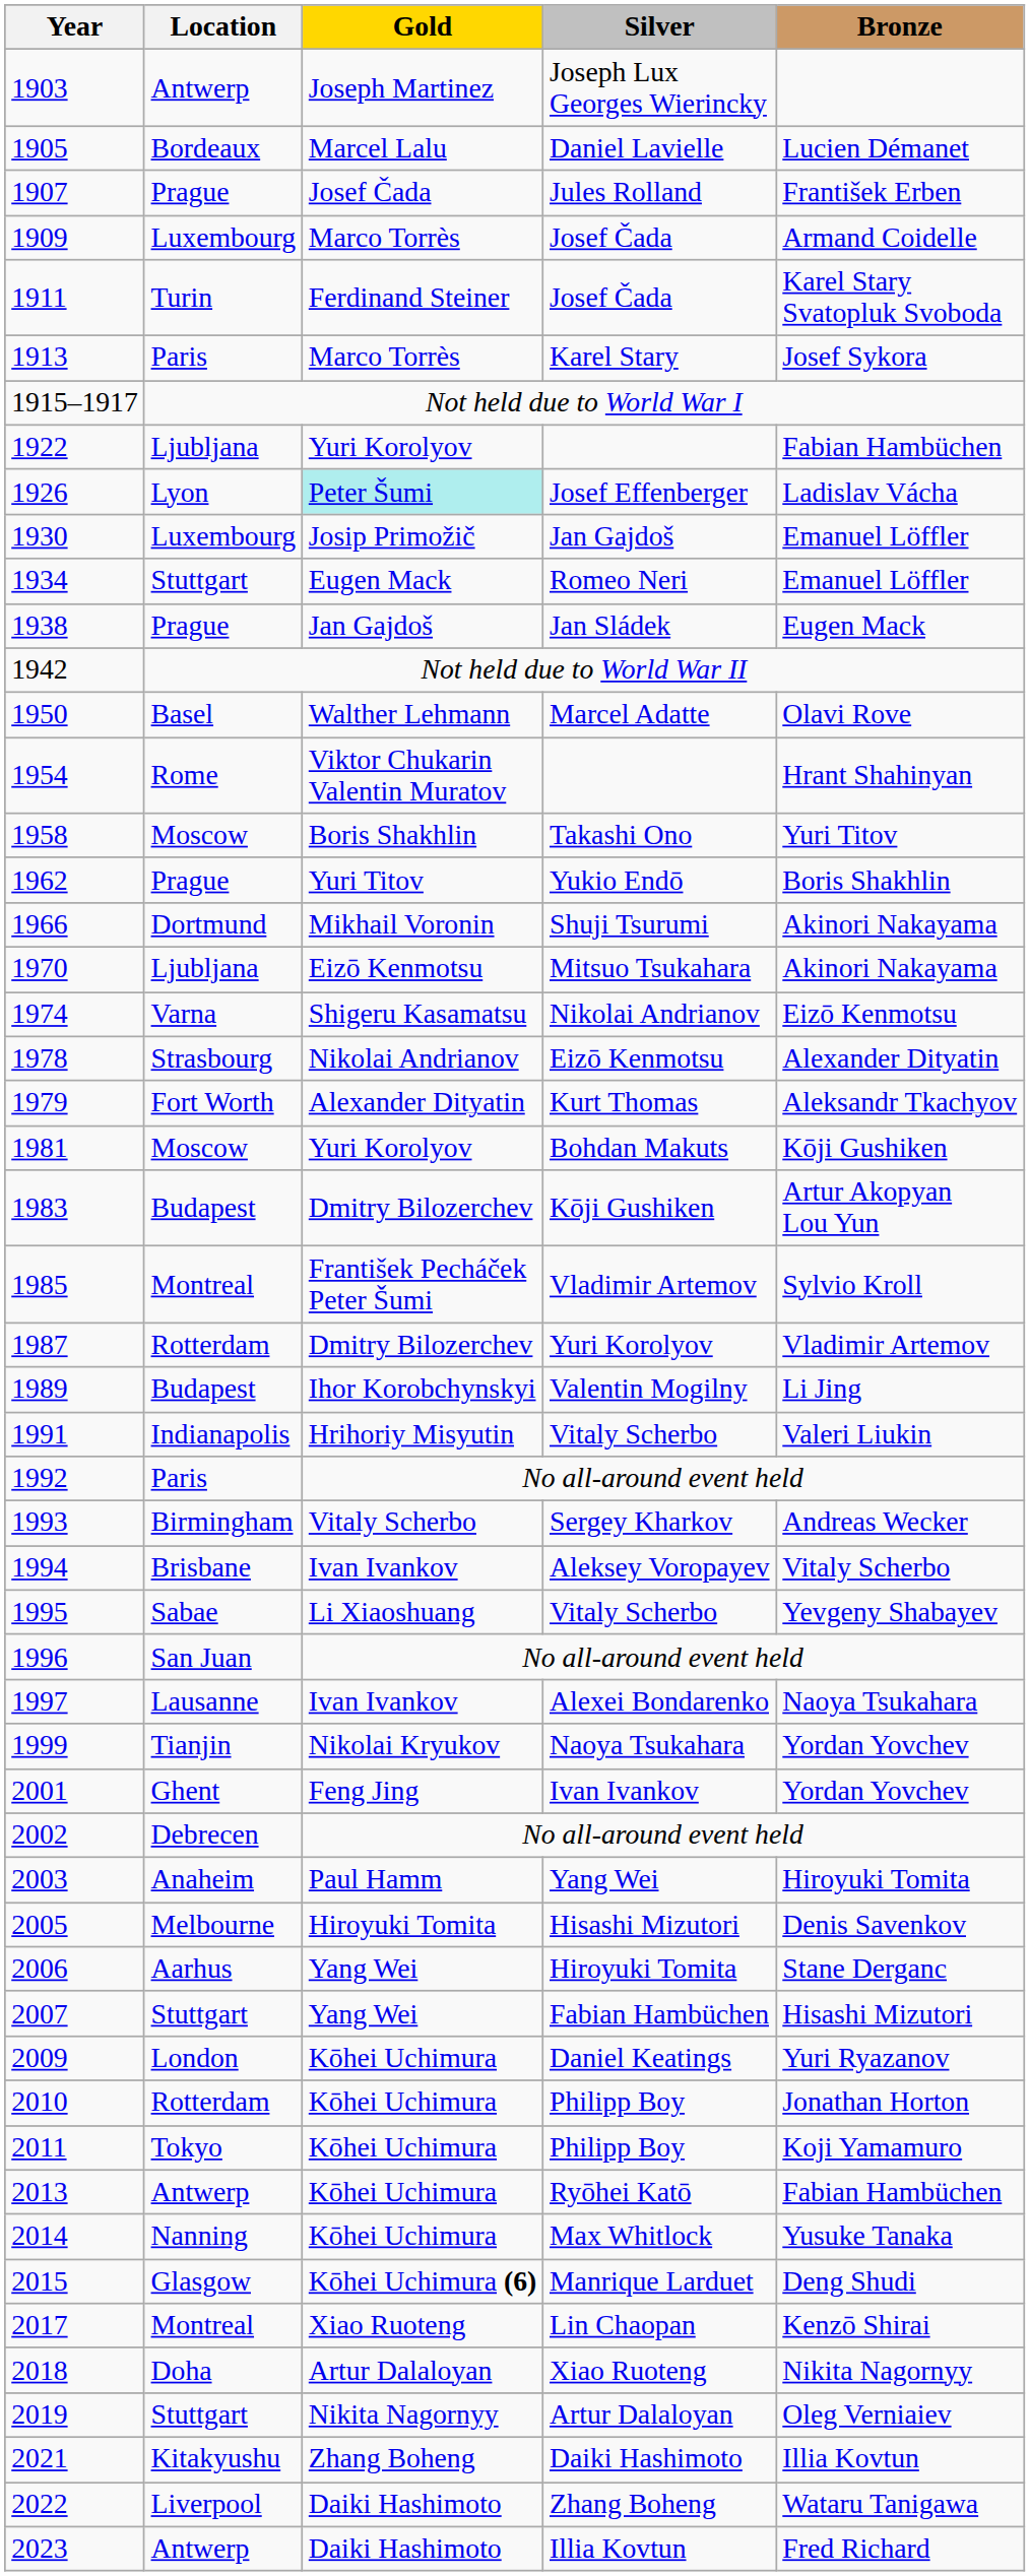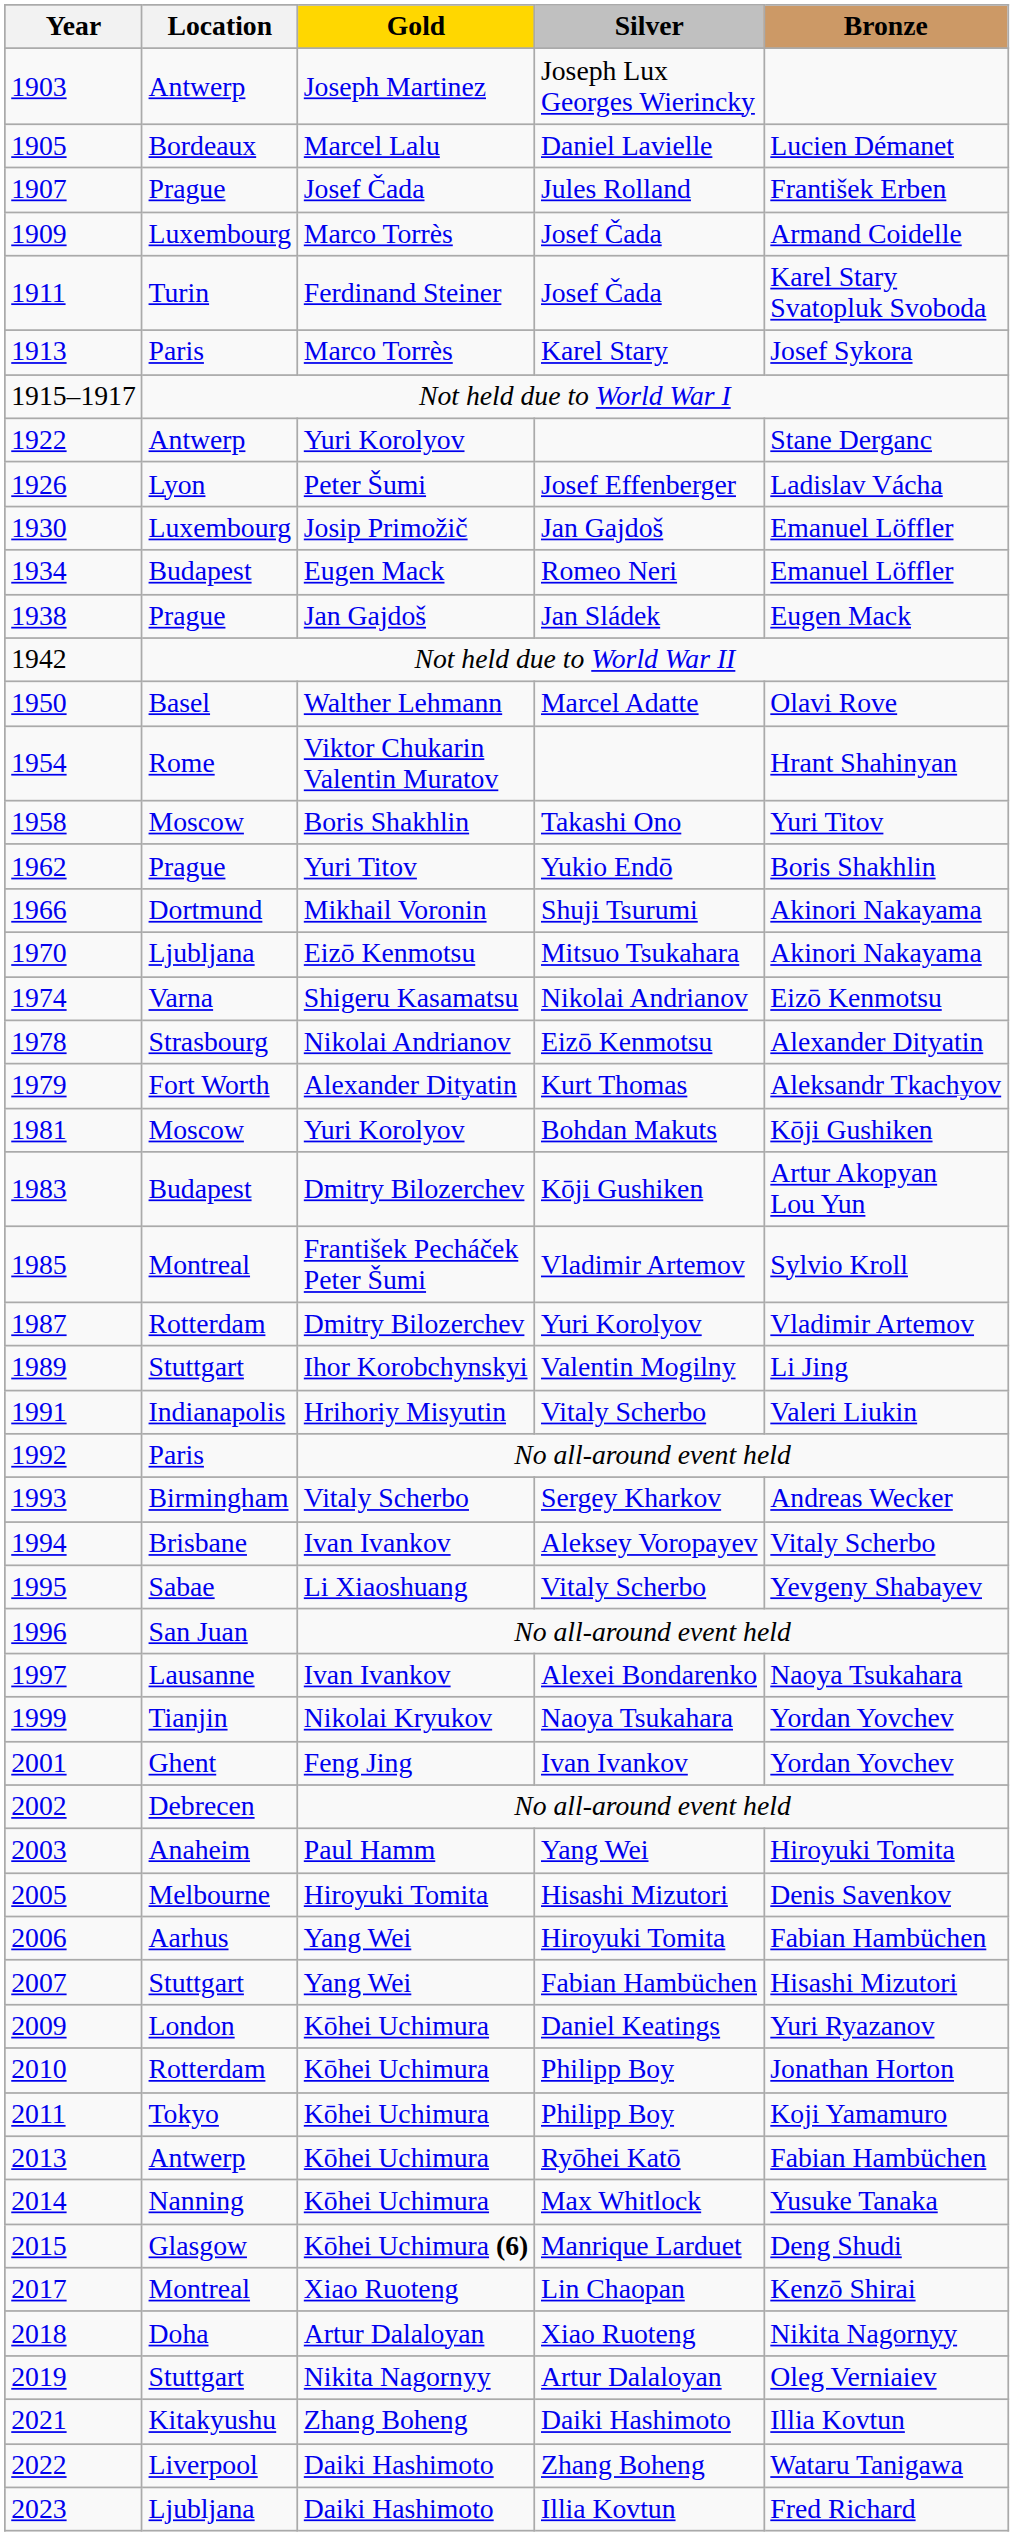1922 | Location: Ljubljana -> Antwerp
1922 | Bronze: Fabian Hambüchen -> Stane Derganc
1926 | Gold: paleturquoise background -> no background
1934 | Location: Stuttgart -> Budapest
1989 | Location: Budapest -> Stuttgart
2006 | Bronze: Stane Derganc -> Fabian Hambüchen
2023 | Location: Antwerp -> Ljubljana
